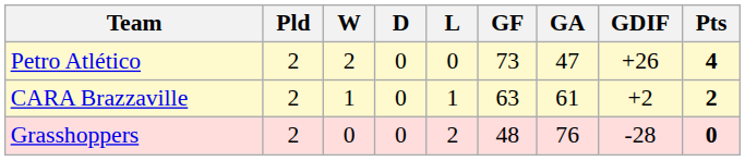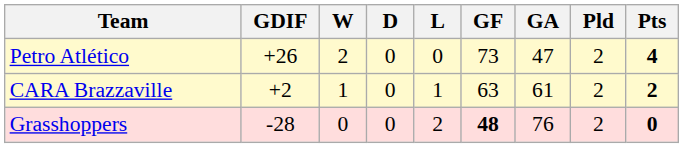columns swapped: Pld <-> GDIF
Grasshoppers | GF: normal -> bold
